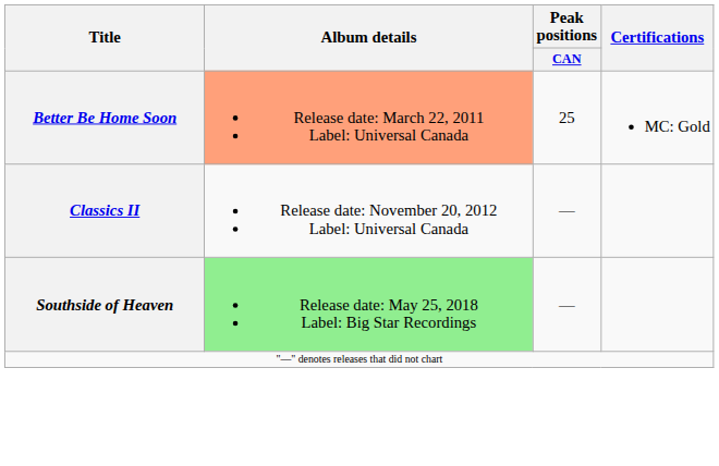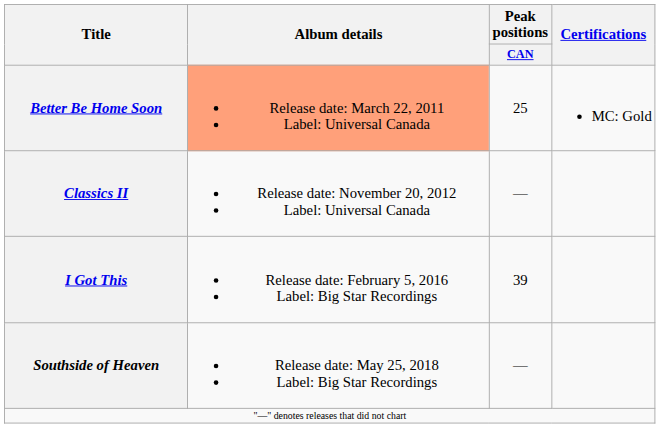+ row: I Got This | Release date: February 5, 2016 Label: Big Star Recordings | 39
Southside of Heaven | Album details: lightgreen background -> no background
